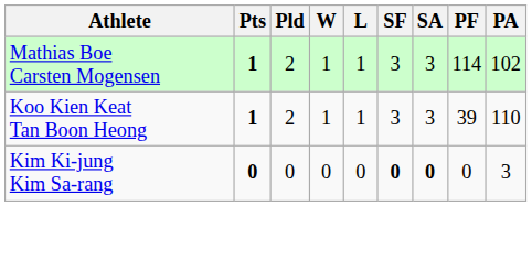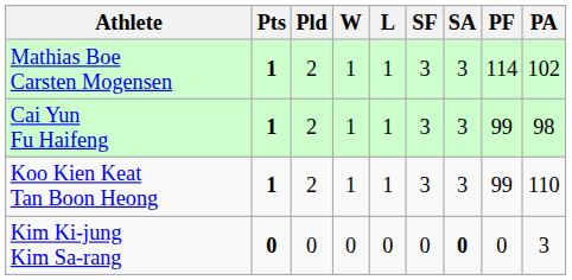+ row: Cai Yun Fu Haifeng | 1 | 2 | 1 | 1 | 3 | 3 | 99 | 98
Koo Kien Keat Tan Boon Heong | PF: 39 -> 99
Kim Ki-jung Kim Sa-rang | SF: bold -> normal
